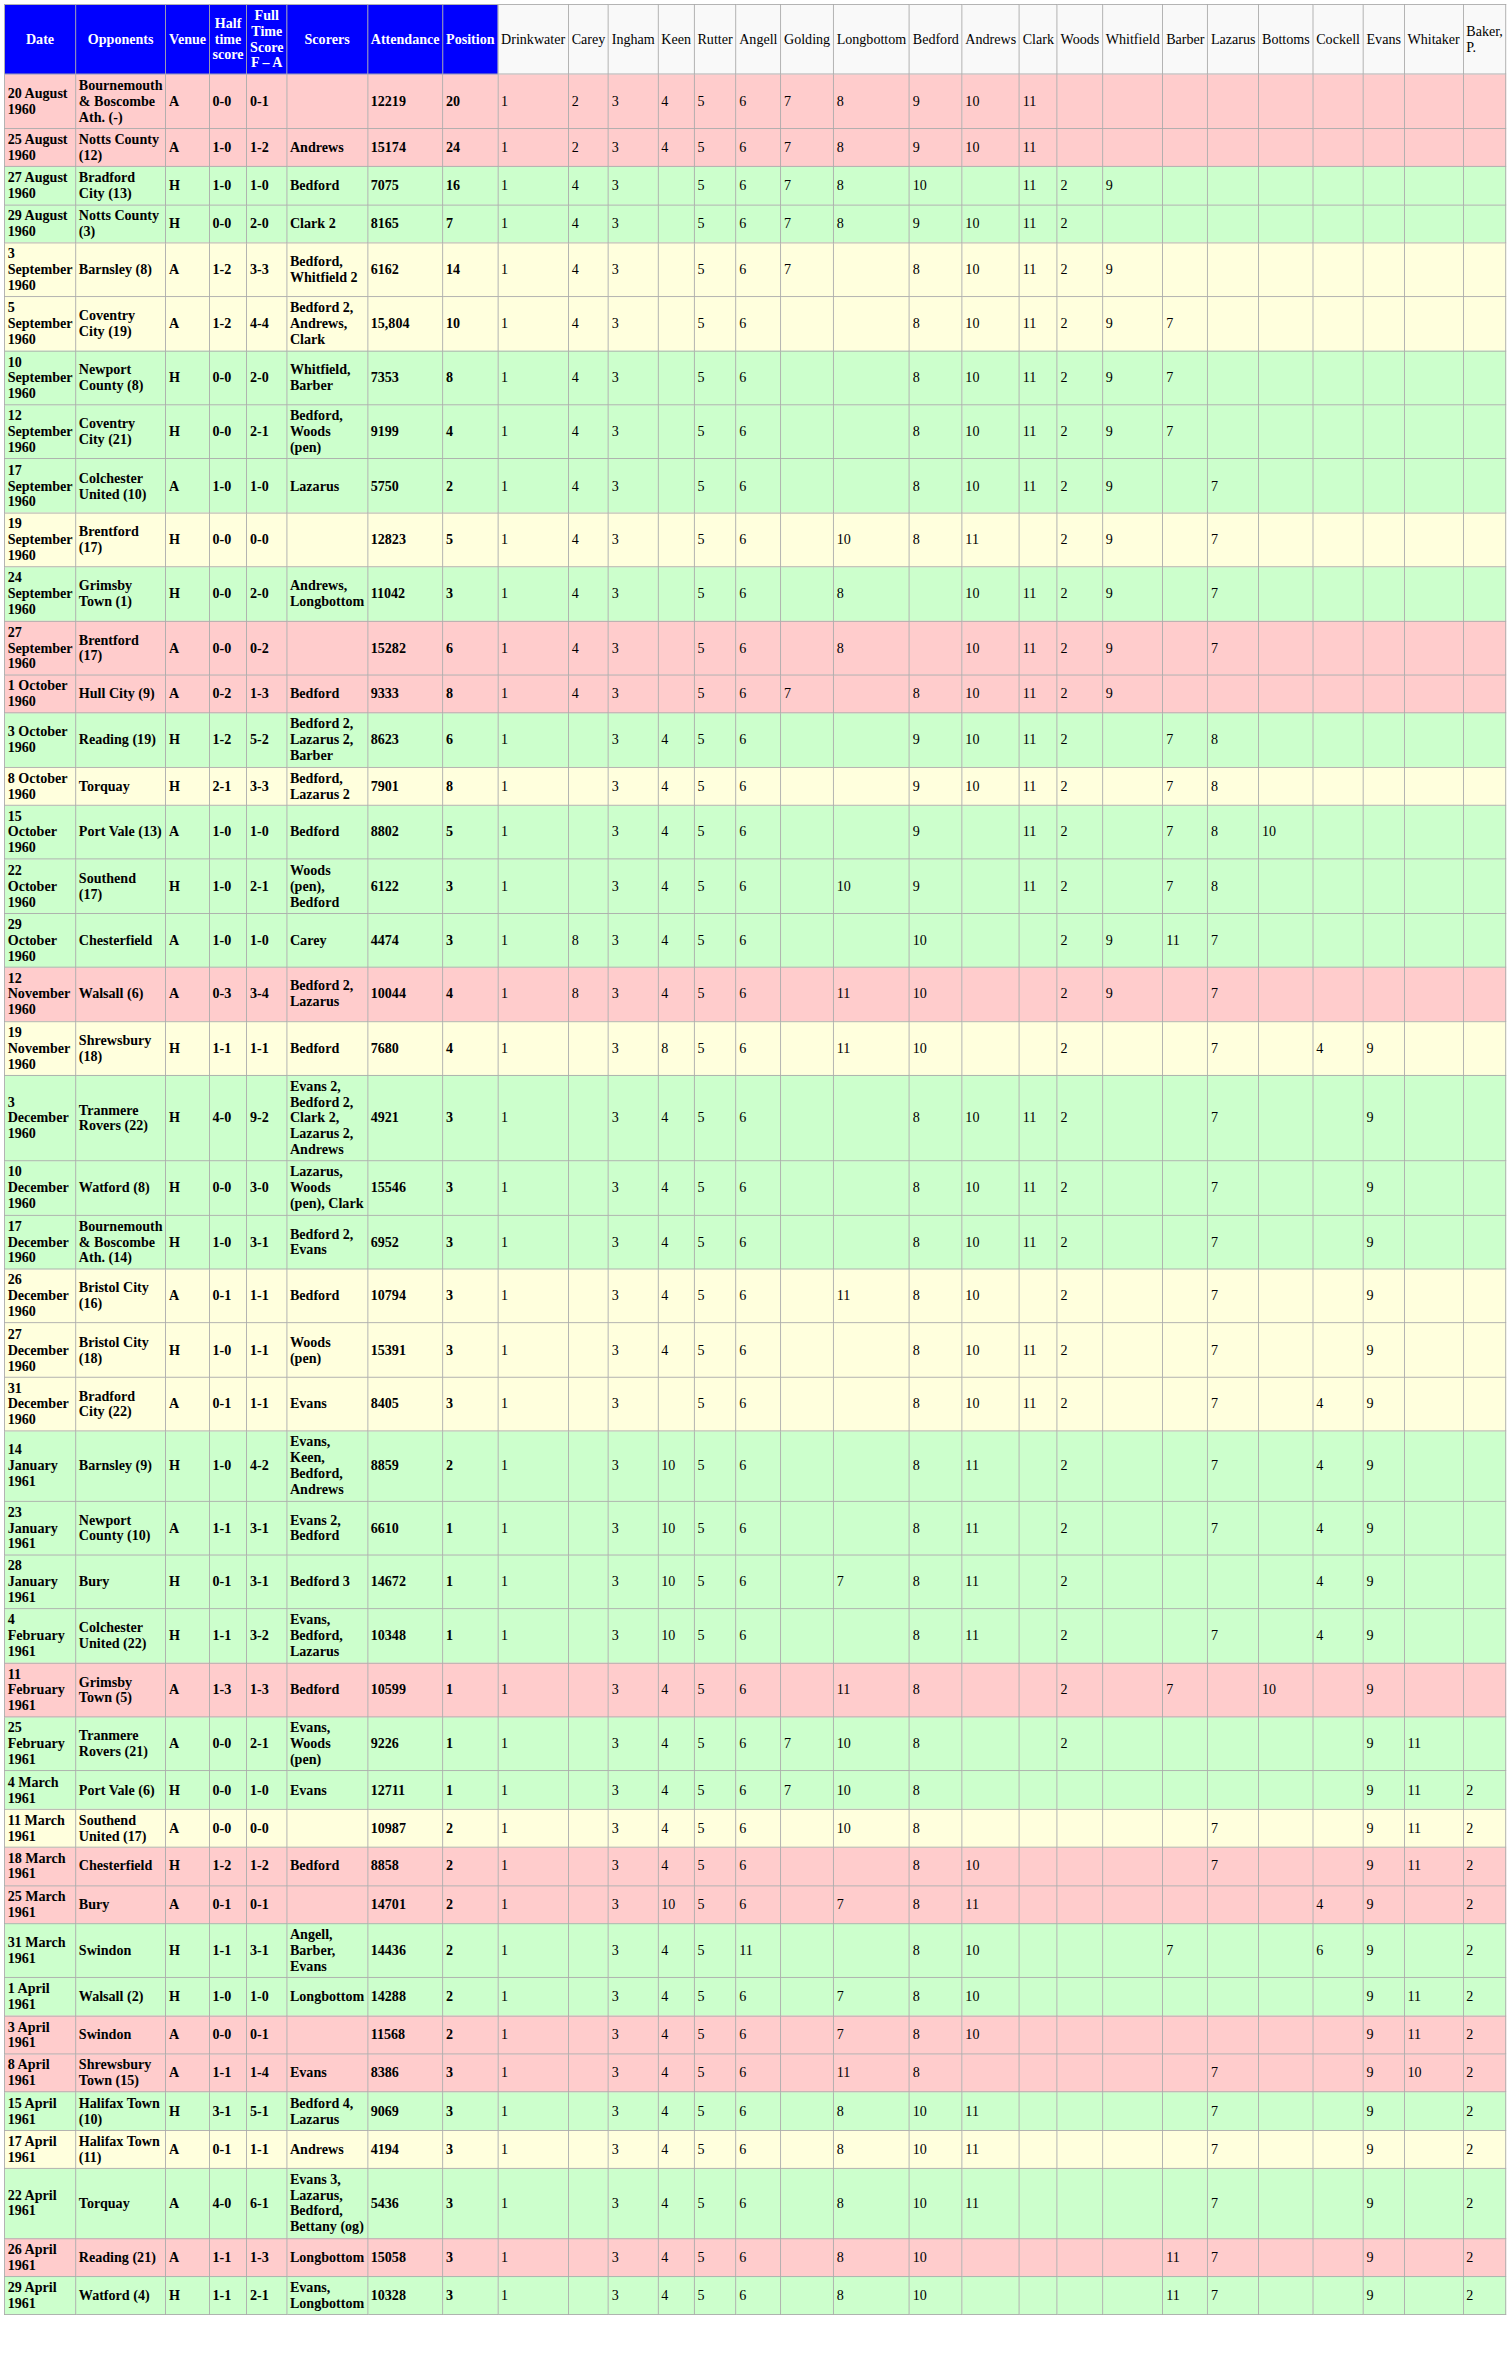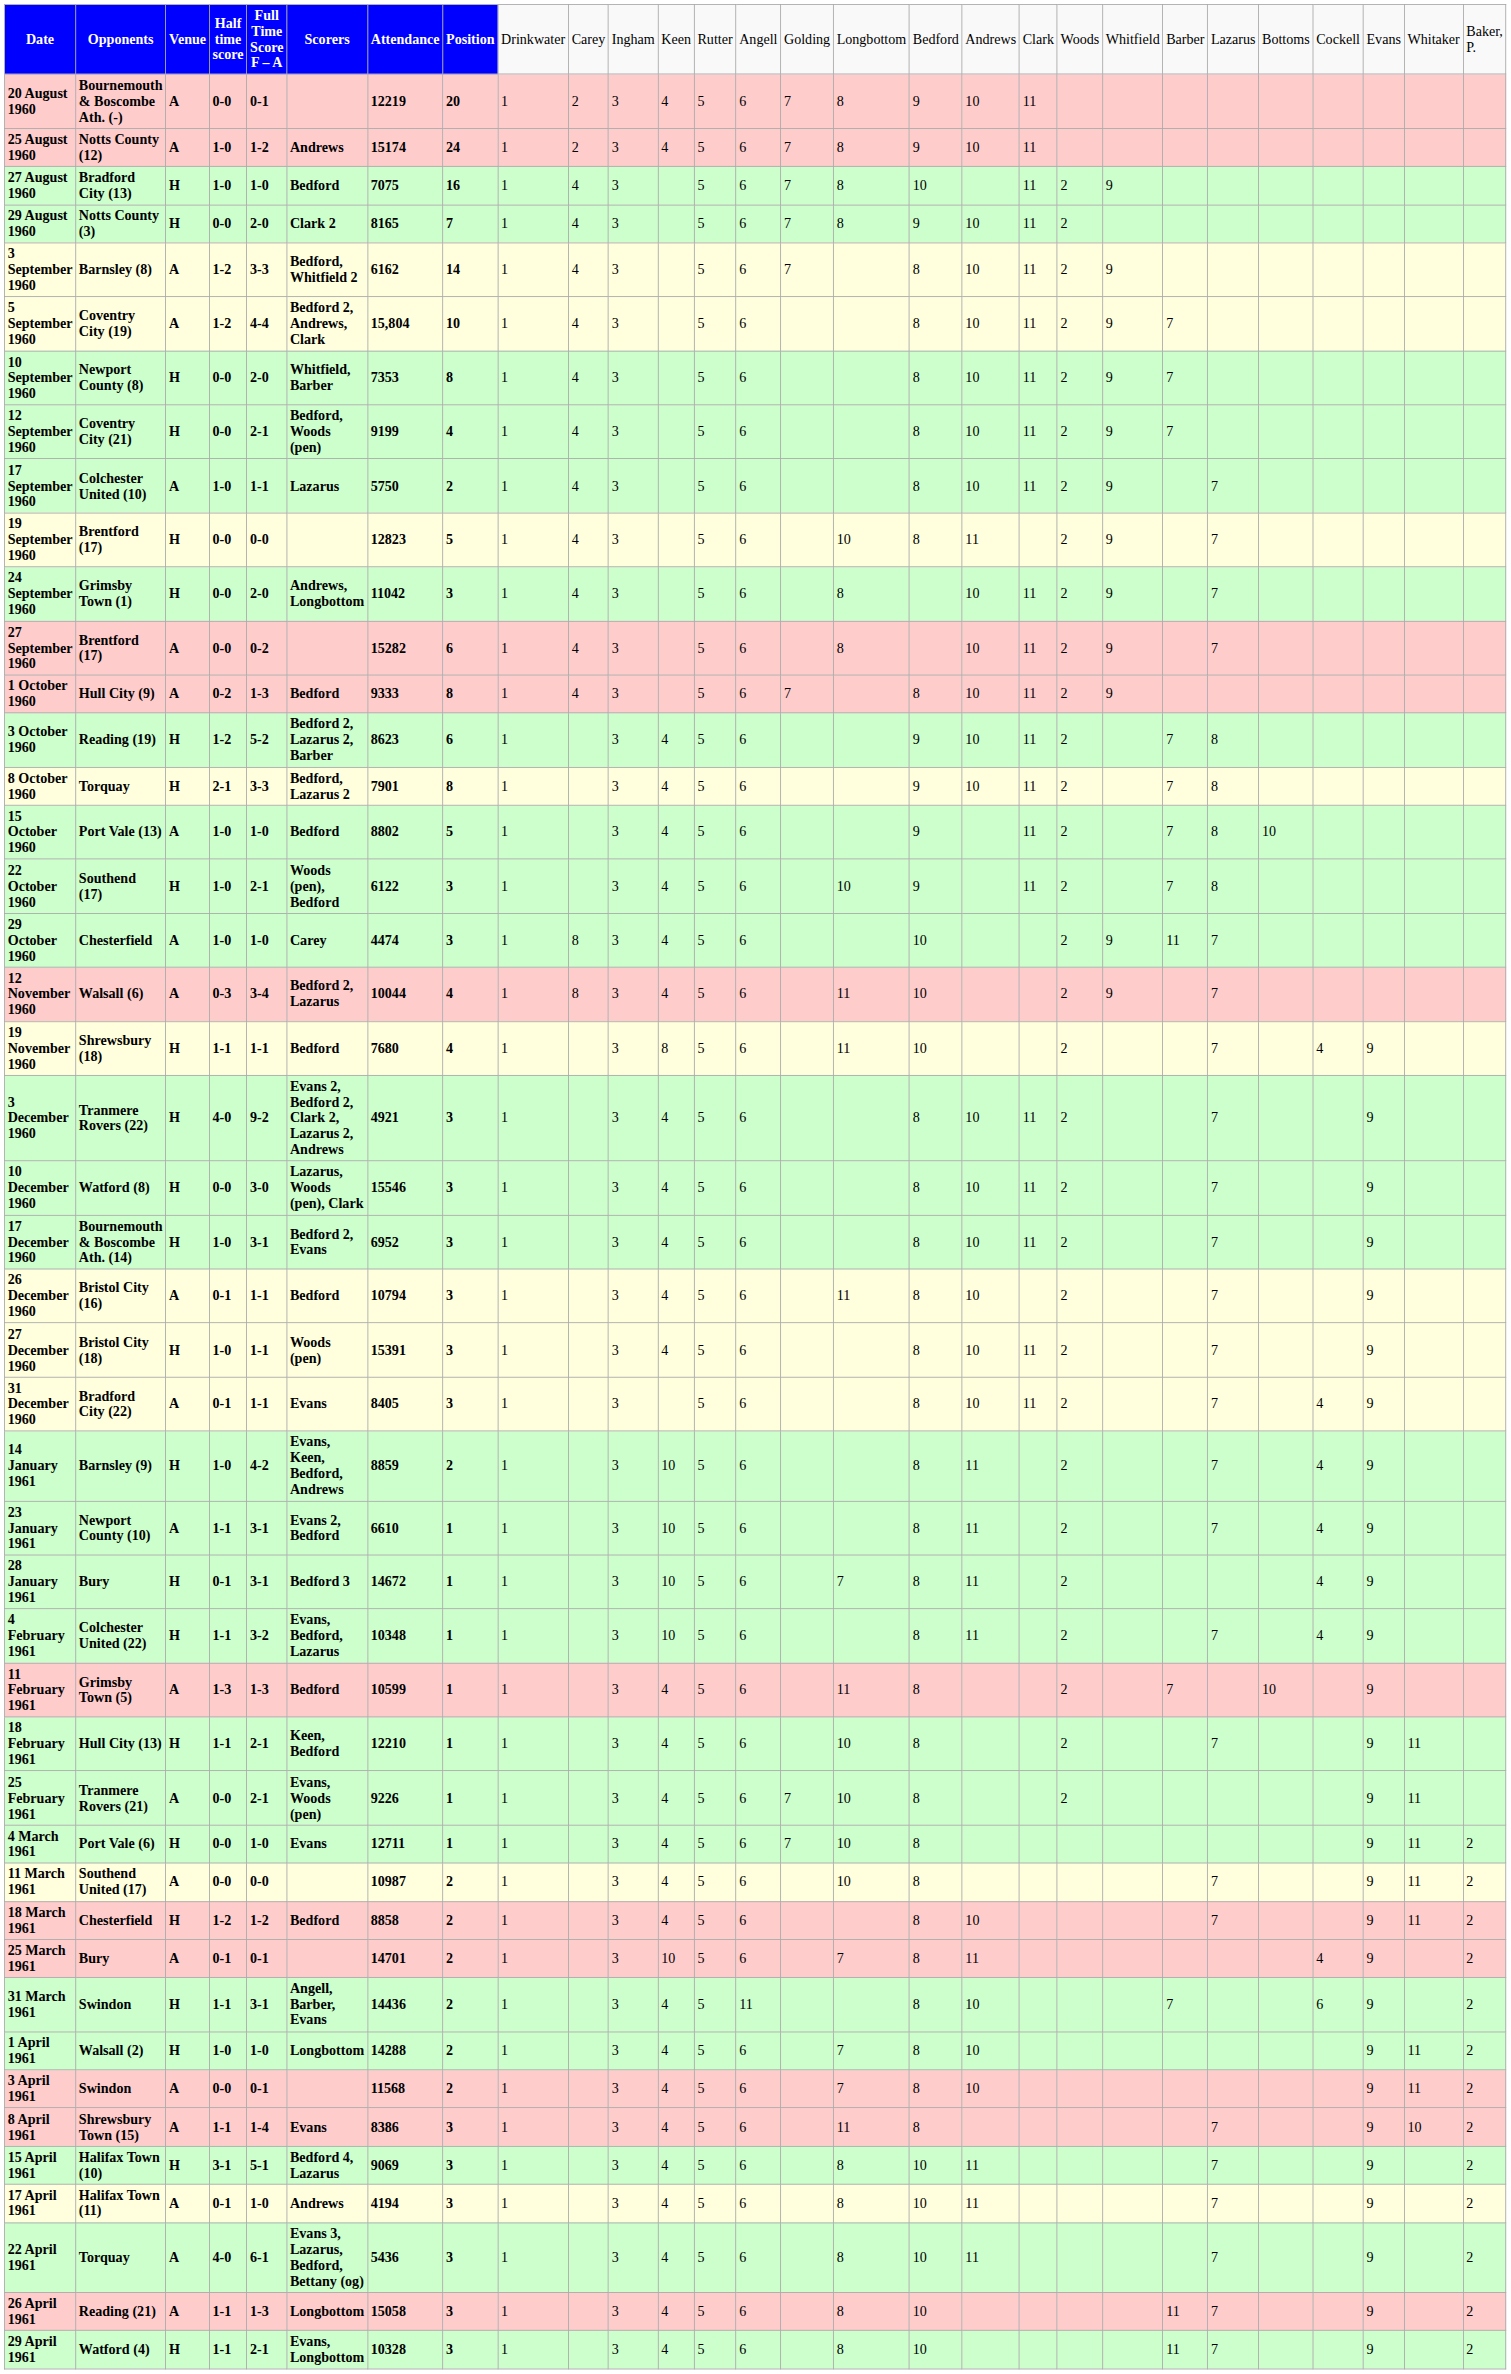17 September 1960 | column 5: 1-0 -> 1-1
+ row: 18 February 1961 | Hull City (13) | H | 1-1 | 2-1 | Keen, Bedford | 12210 | 1 | 1 | 3 | 4 | 5 | 6 | 10 | 8 | 2 | 7 | 9 | 11
17 April 1961 | column 5: 1-1 -> 1-0
